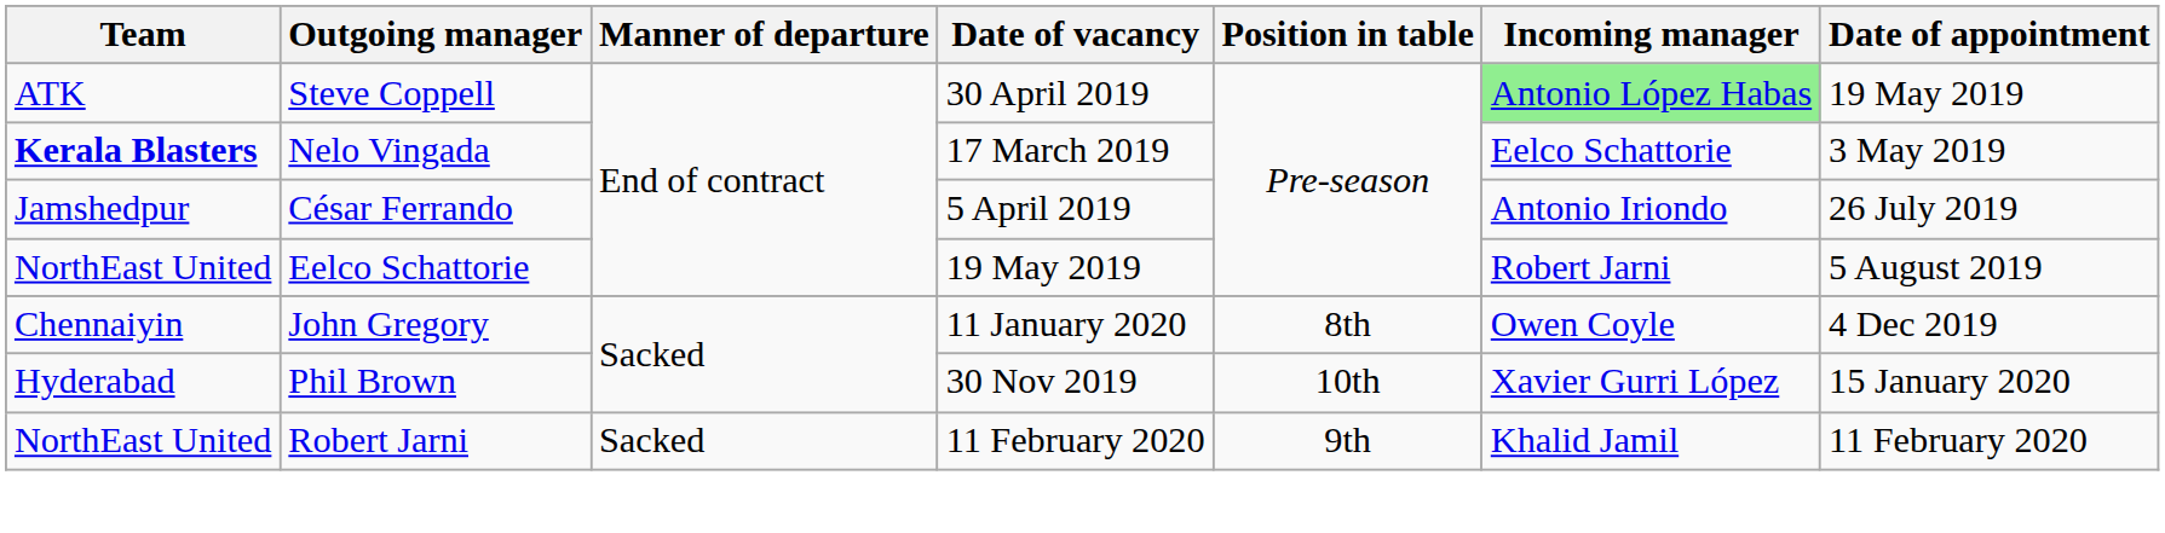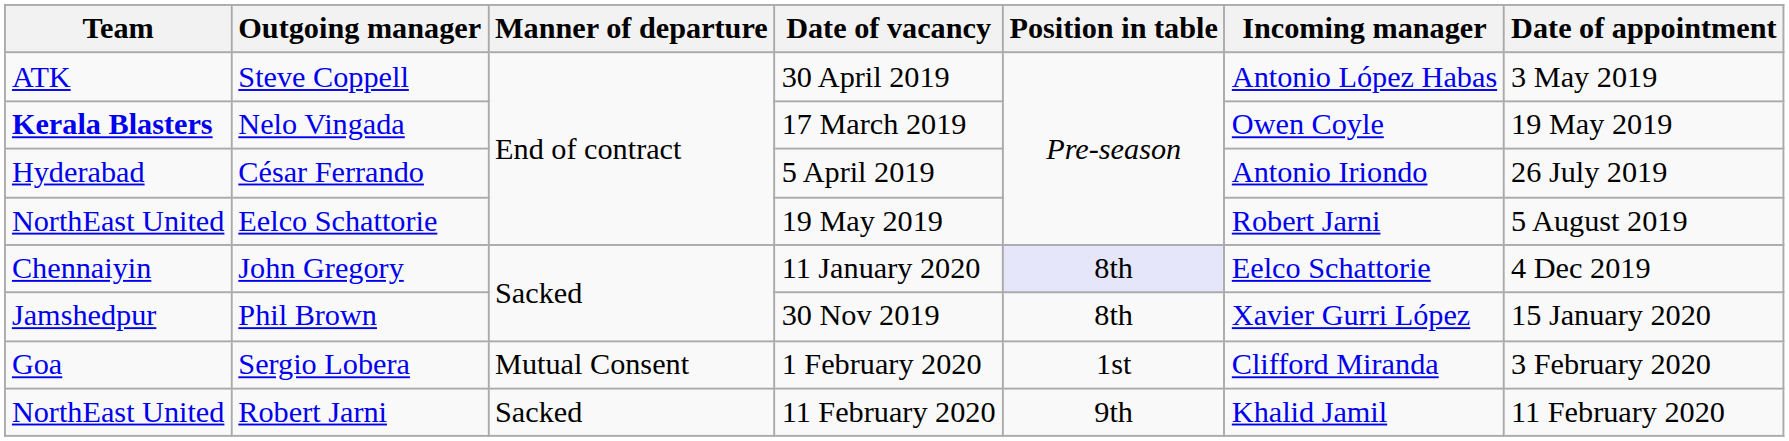Steve Coppell | Incoming manager: lightgreen background -> no background
Steve Coppell | Date of appointment: 19 May 2019 -> 3 May 2019
Nelo Vingada | Incoming manager: Eelco Schattorie -> Owen Coyle
Nelo Vingada | Date of appointment: 3 May 2019 -> 19 May 2019
César Ferrando | Team: Jamshedpur -> Hyderabad
John Gregory | Position in table: no background -> lavender background
John Gregory | Incoming manager: Owen Coyle -> Eelco Schattorie
Phil Brown | Team: Hyderabad -> Jamshedpur
Phil Brown | Position in table: 10th -> 8th
+ row: Goa | Sergio Lobera | Mutual Consent | 1 February 2020 | 1st | Clifford Miranda | 3 February 2020
